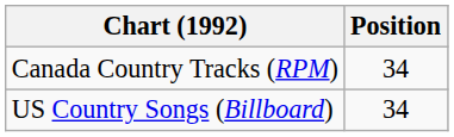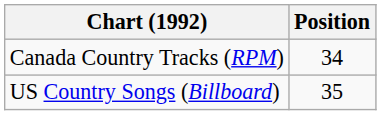US Country Songs (Billboard) | Position: 34 -> 35
